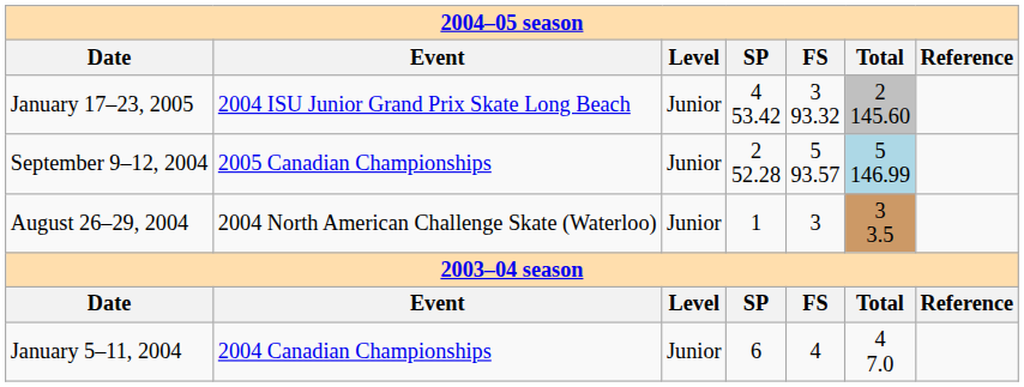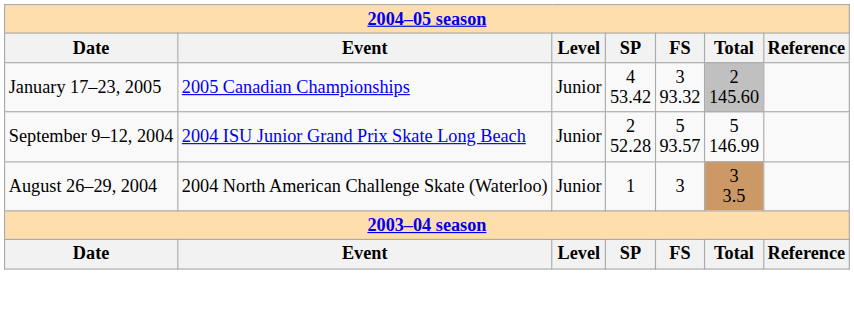January 17–23, 2005 | column 2: 2004 ISU Junior Grand Prix Skate Long Beach -> 2005 Canadian Championships
September 9–12, 2004 | column 2: 2005 Canadian Championships -> 2004 ISU Junior Grand Prix Skate Long Beach
September 9–12, 2004 | column 6: lightblue background -> no background
- row: January 5–11, 2004 | 2004 Canadian Championships | Junior | 6 | 4 | 4 7.0
